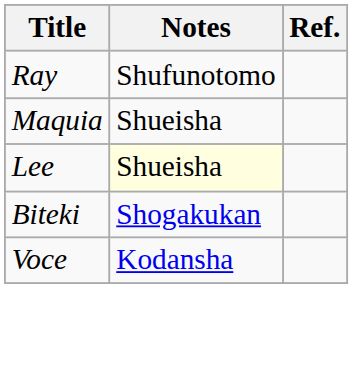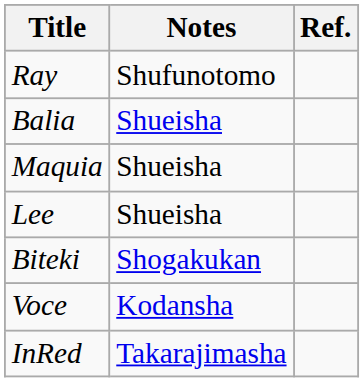+ row: Balia | Shueisha
Lee | Notes: lightyellow background -> no background
+ row: InRed | Takarajimasha
